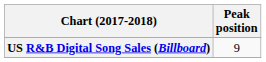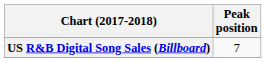US R&B Digital Song Sales (Billboard) | Peak position: 9 -> 7
